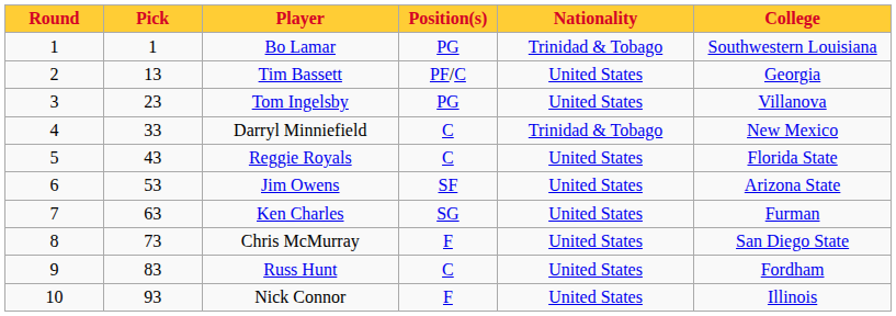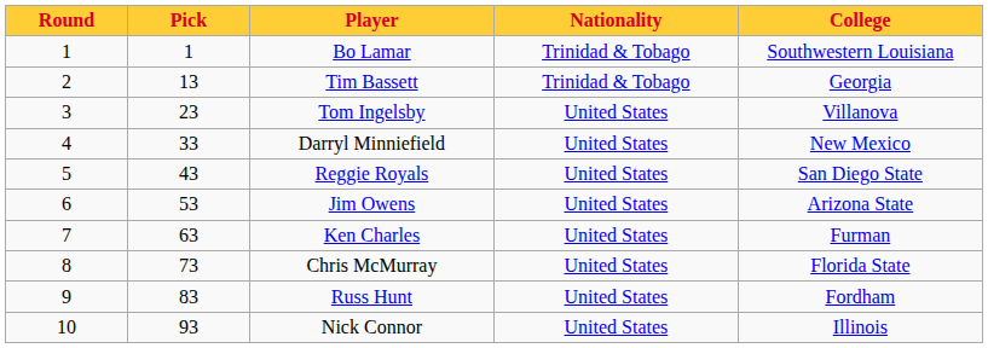- column: Position(s) | PG | PF/C | PG | C | C | SF | SG | F | C | F
Tim Bassett | Nationality: United States -> Trinidad & Tobago
Darryl Minniefield | Nationality: Trinidad & Tobago -> United States
Reggie Royals | College: Florida State -> San Diego State
Chris McMurray | College: San Diego State -> Florida State
